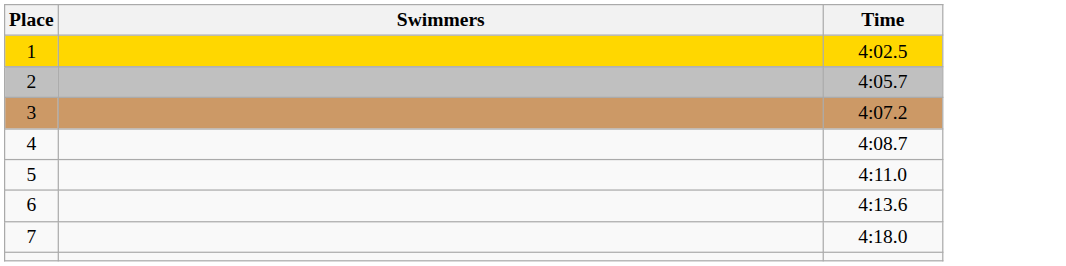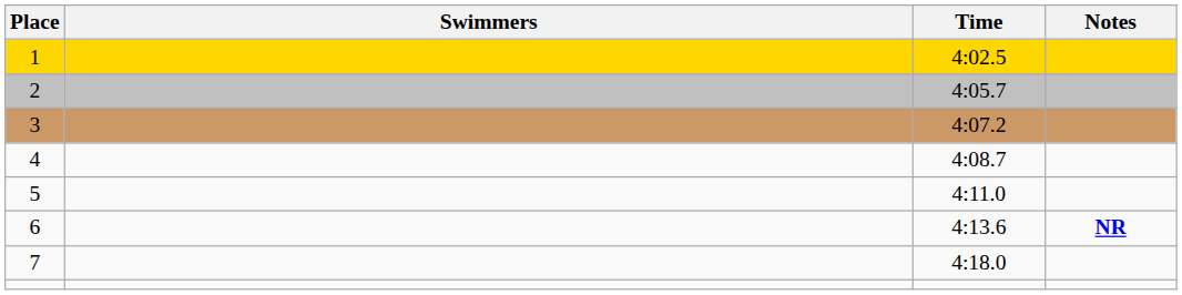+ column: Notes | NR
